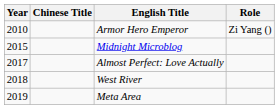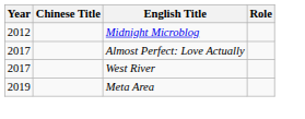- row: 2010 | Armor Hero Emperor | Zi Yang ()
Midnight Microblog | Year: 2015 -> 2012
West River | Year: 2018 -> 2017
